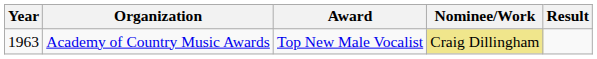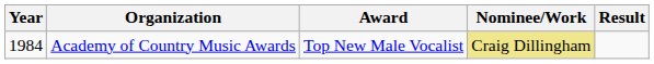Academy of Country Music Awards | Year: 1963 -> 1984
